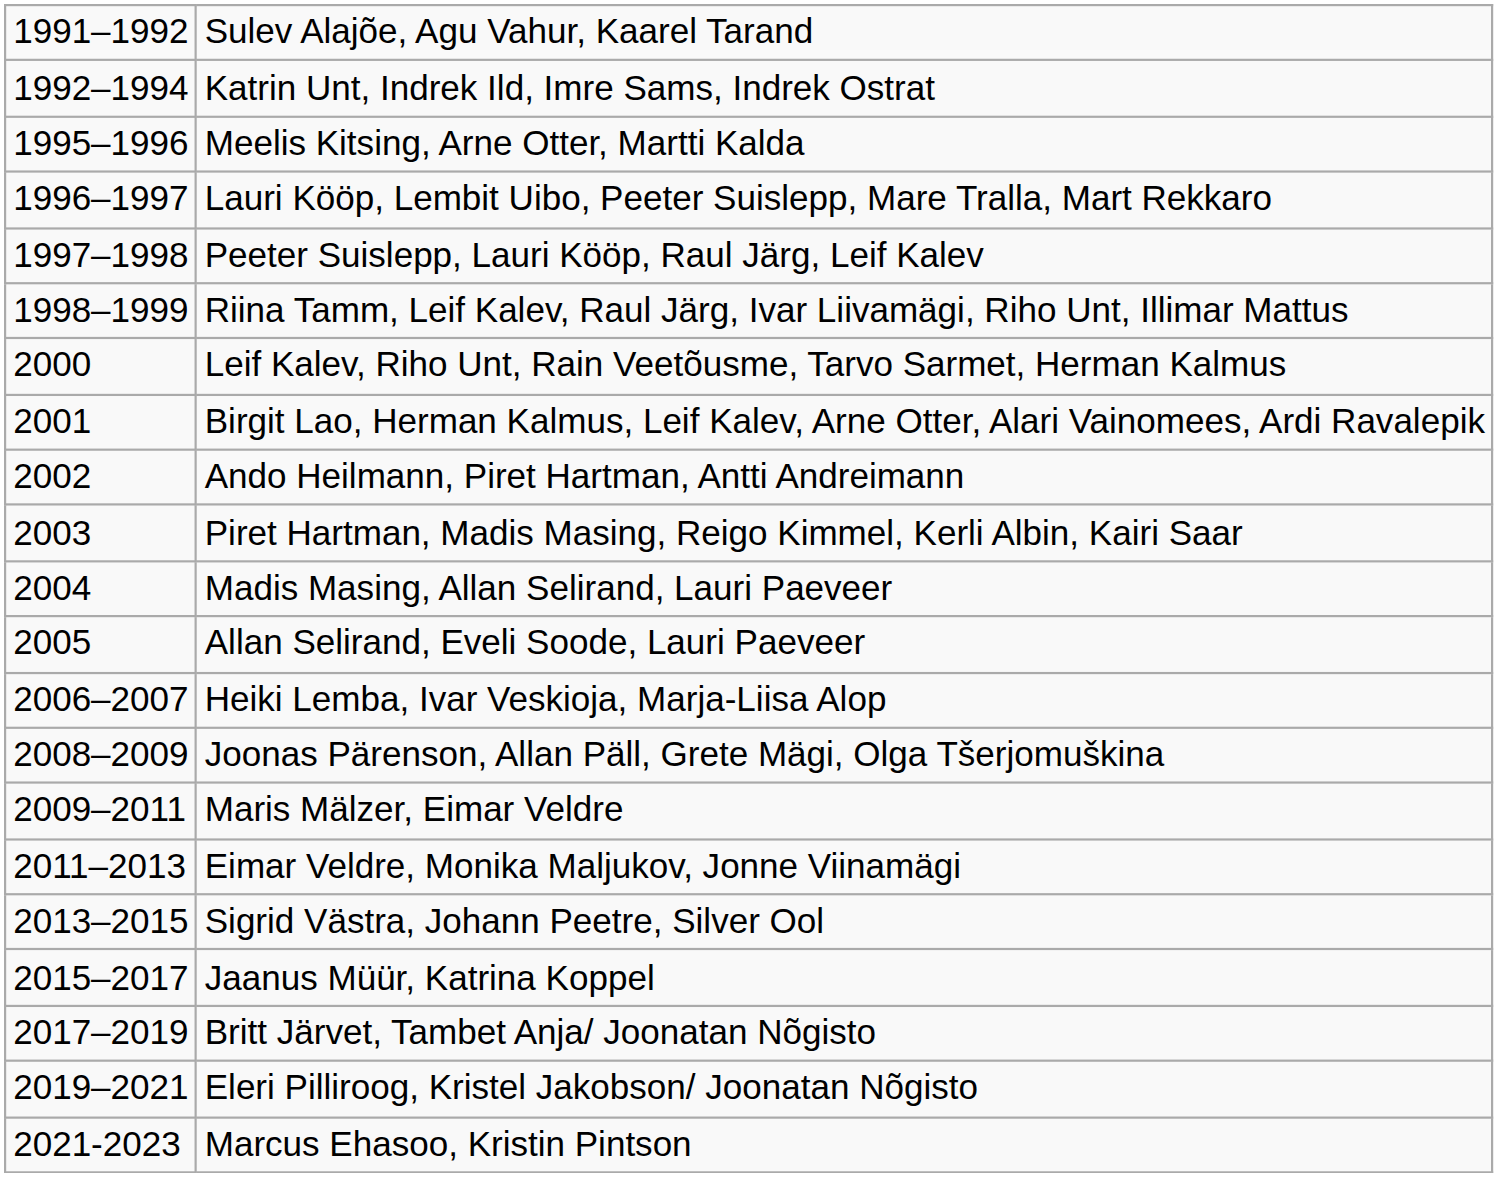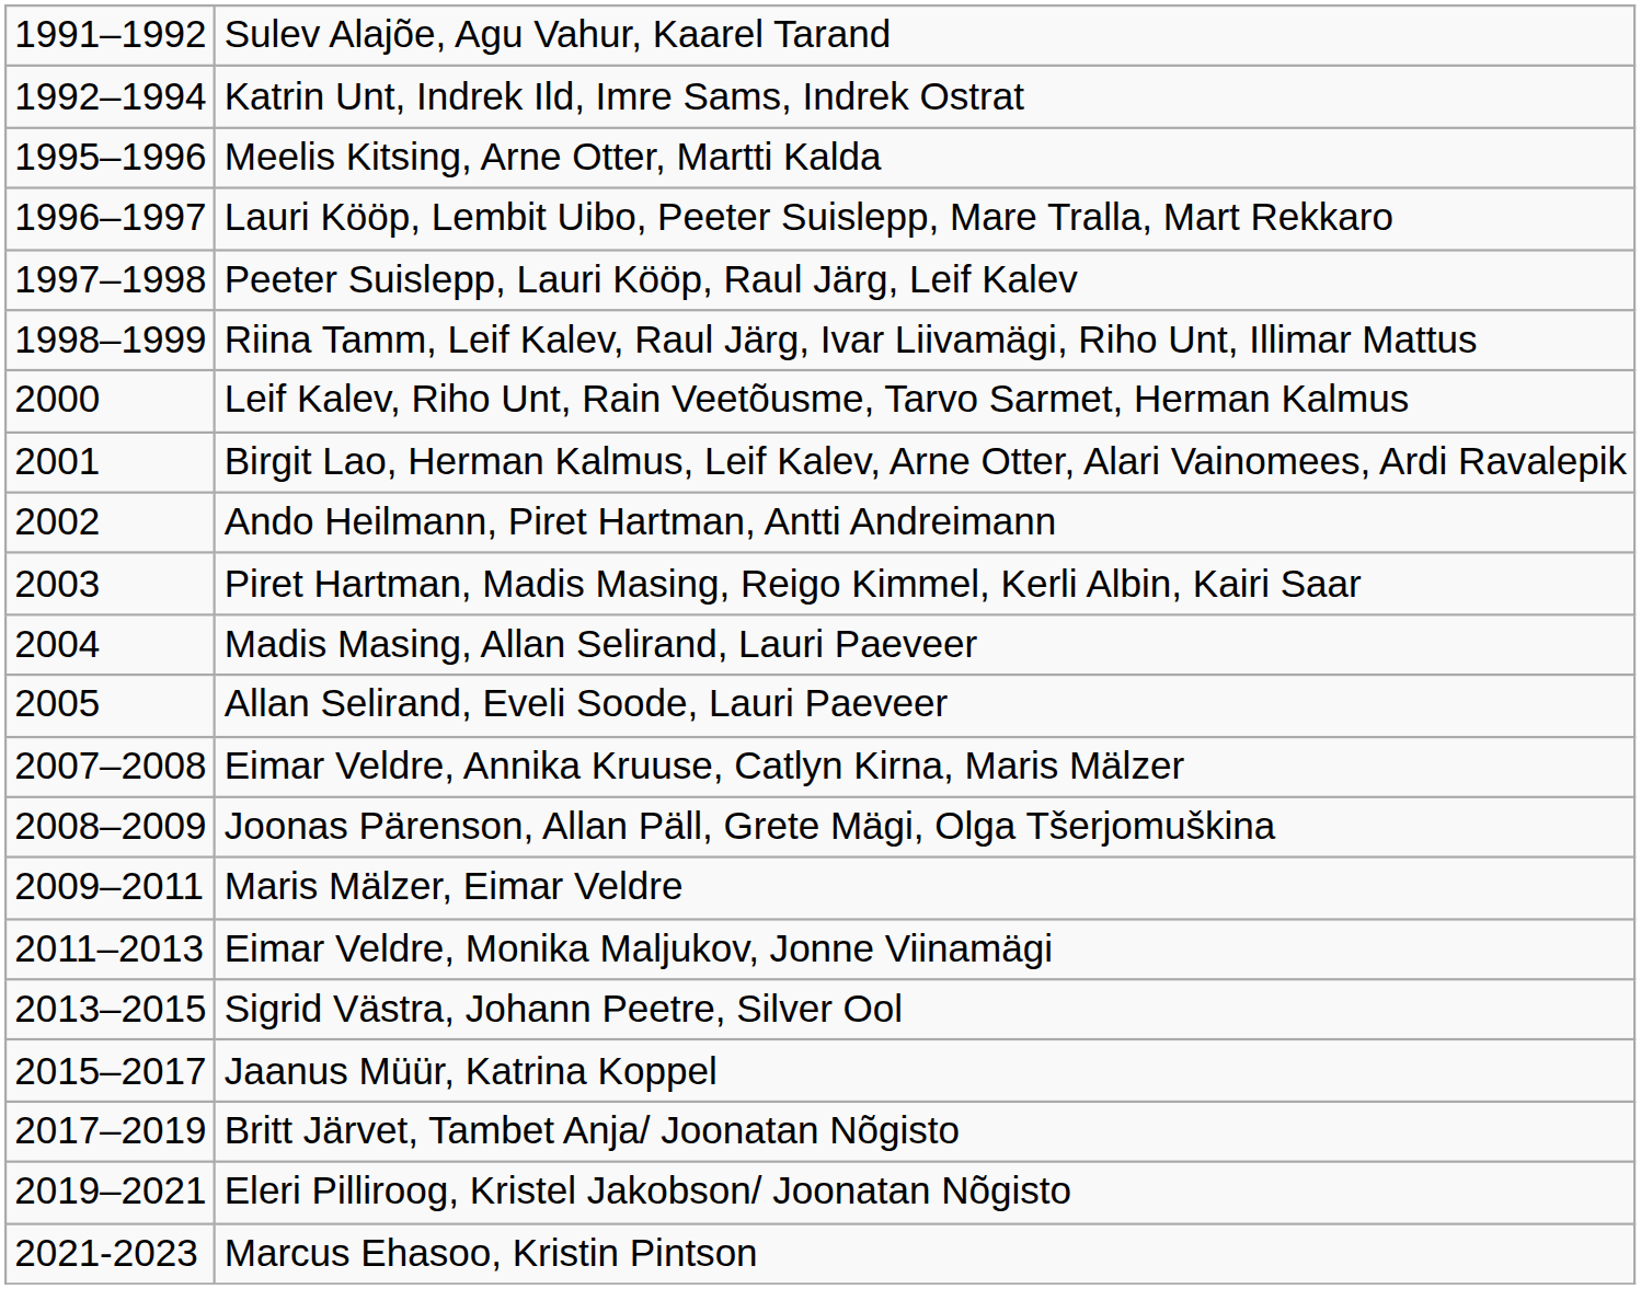- row: 2006–2007 | Heiki Lemba, Ivar Veskioja, Marja-Liisa Alop
+ row: 2007–2008 | Eimar Veldre, Annika Kruuse, Catlyn Kirna, Maris Mälzer
